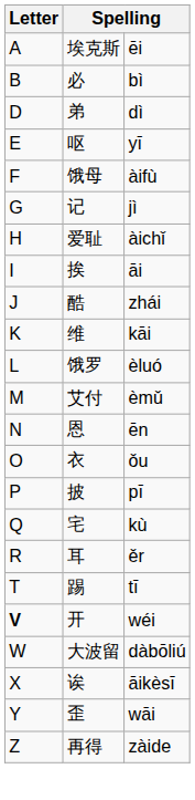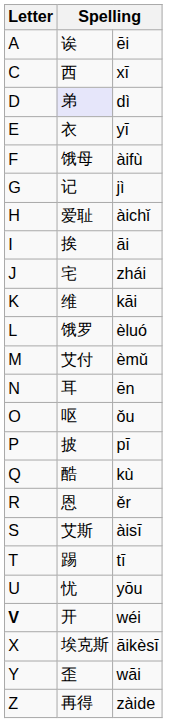ēi | column 2: 埃克斯 -> 诶
- row: B | 必 | bì
+ row: C | 西 | xī
dì | column 2: no background -> lavender background
yī | column 2: 呕 -> 衣
zhái | column 2: 酷 -> 宅
ēn | column 2: 恩 -> 耳
ǒu | column 2: 衣 -> 呕
kù | column 2: 宅 -> 酷
ěr | column 2: 耳 -> 恩
+ row: S | 艾斯 | àisī
+ row: U | 忧 | yōu
- row: W | 大波留 | dàbōliú
āikèsī | column 2: 诶 -> 埃克斯
